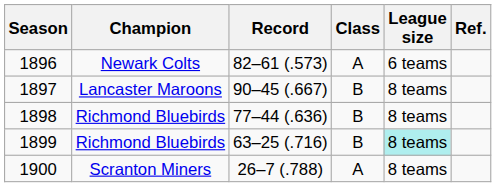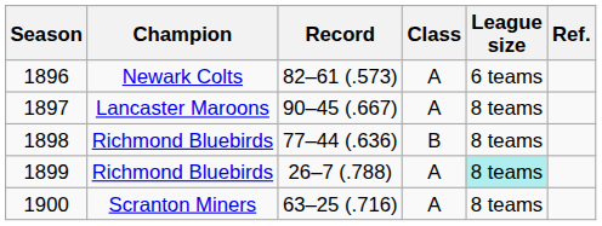1897 | Class: B -> A
1899 | Record: 63–25 (.716) -> 26–7 (.788)
1899 | Class: B -> A
1900 | Record: 26–7 (.788) -> 63–25 (.716)
